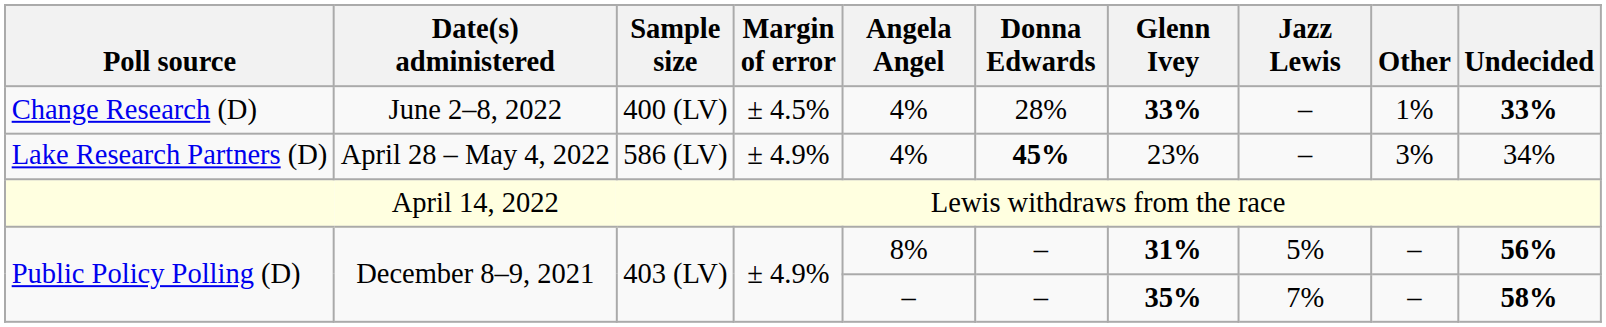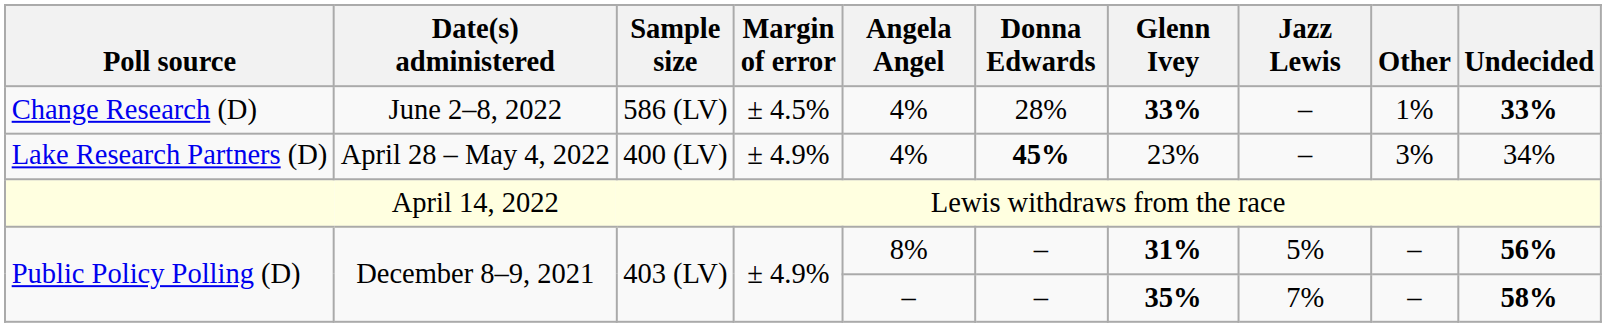Change Research (D) | Sample size: 400 (LV) -> 586 (LV)
Lake Research Partners (D) | Sample size: 586 (LV) -> 400 (LV)
